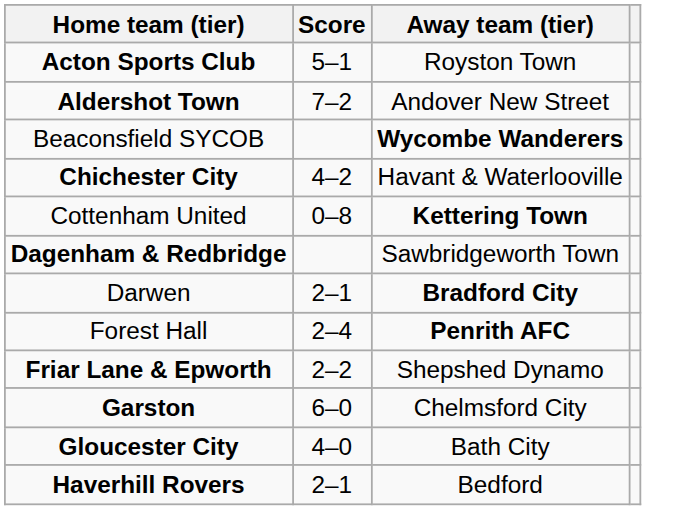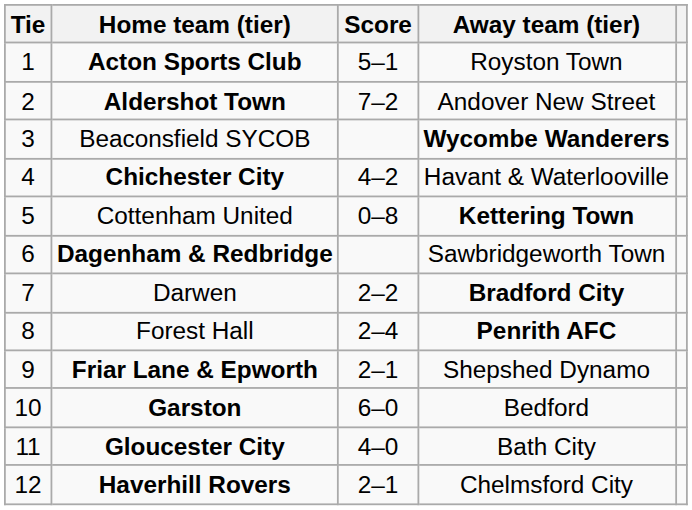+ column: Tie | 1 | 2 | 3 | 4 | 5 | 6 | 7 | 8 | 9 | 10 | 11 | 12
Darwen | Score: 2–1 -> 2–2
Friar Lane & Epworth | Score: 2–2 -> 2–1
Garston | Away team (tier): Chelmsford City -> Bedford
Haverhill Rovers | Away team (tier): Bedford -> Chelmsford City
